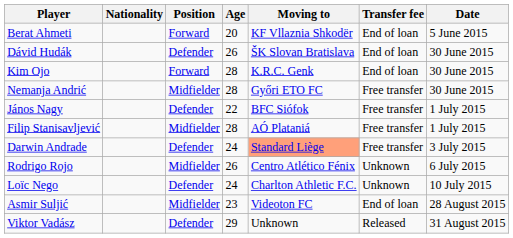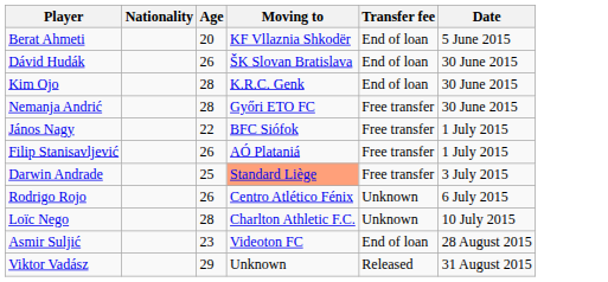- column: Position | Forward | Defender | Forward | Midfielder | Defender | Midfielder | Defender | Midfielder | Defender | Midfielder | Defender
Filip Stanisavljević | Age: 28 -> 26
Darwin Andrade | Age: 24 -> 25
Loïc Nego | Age: 24 -> 28
